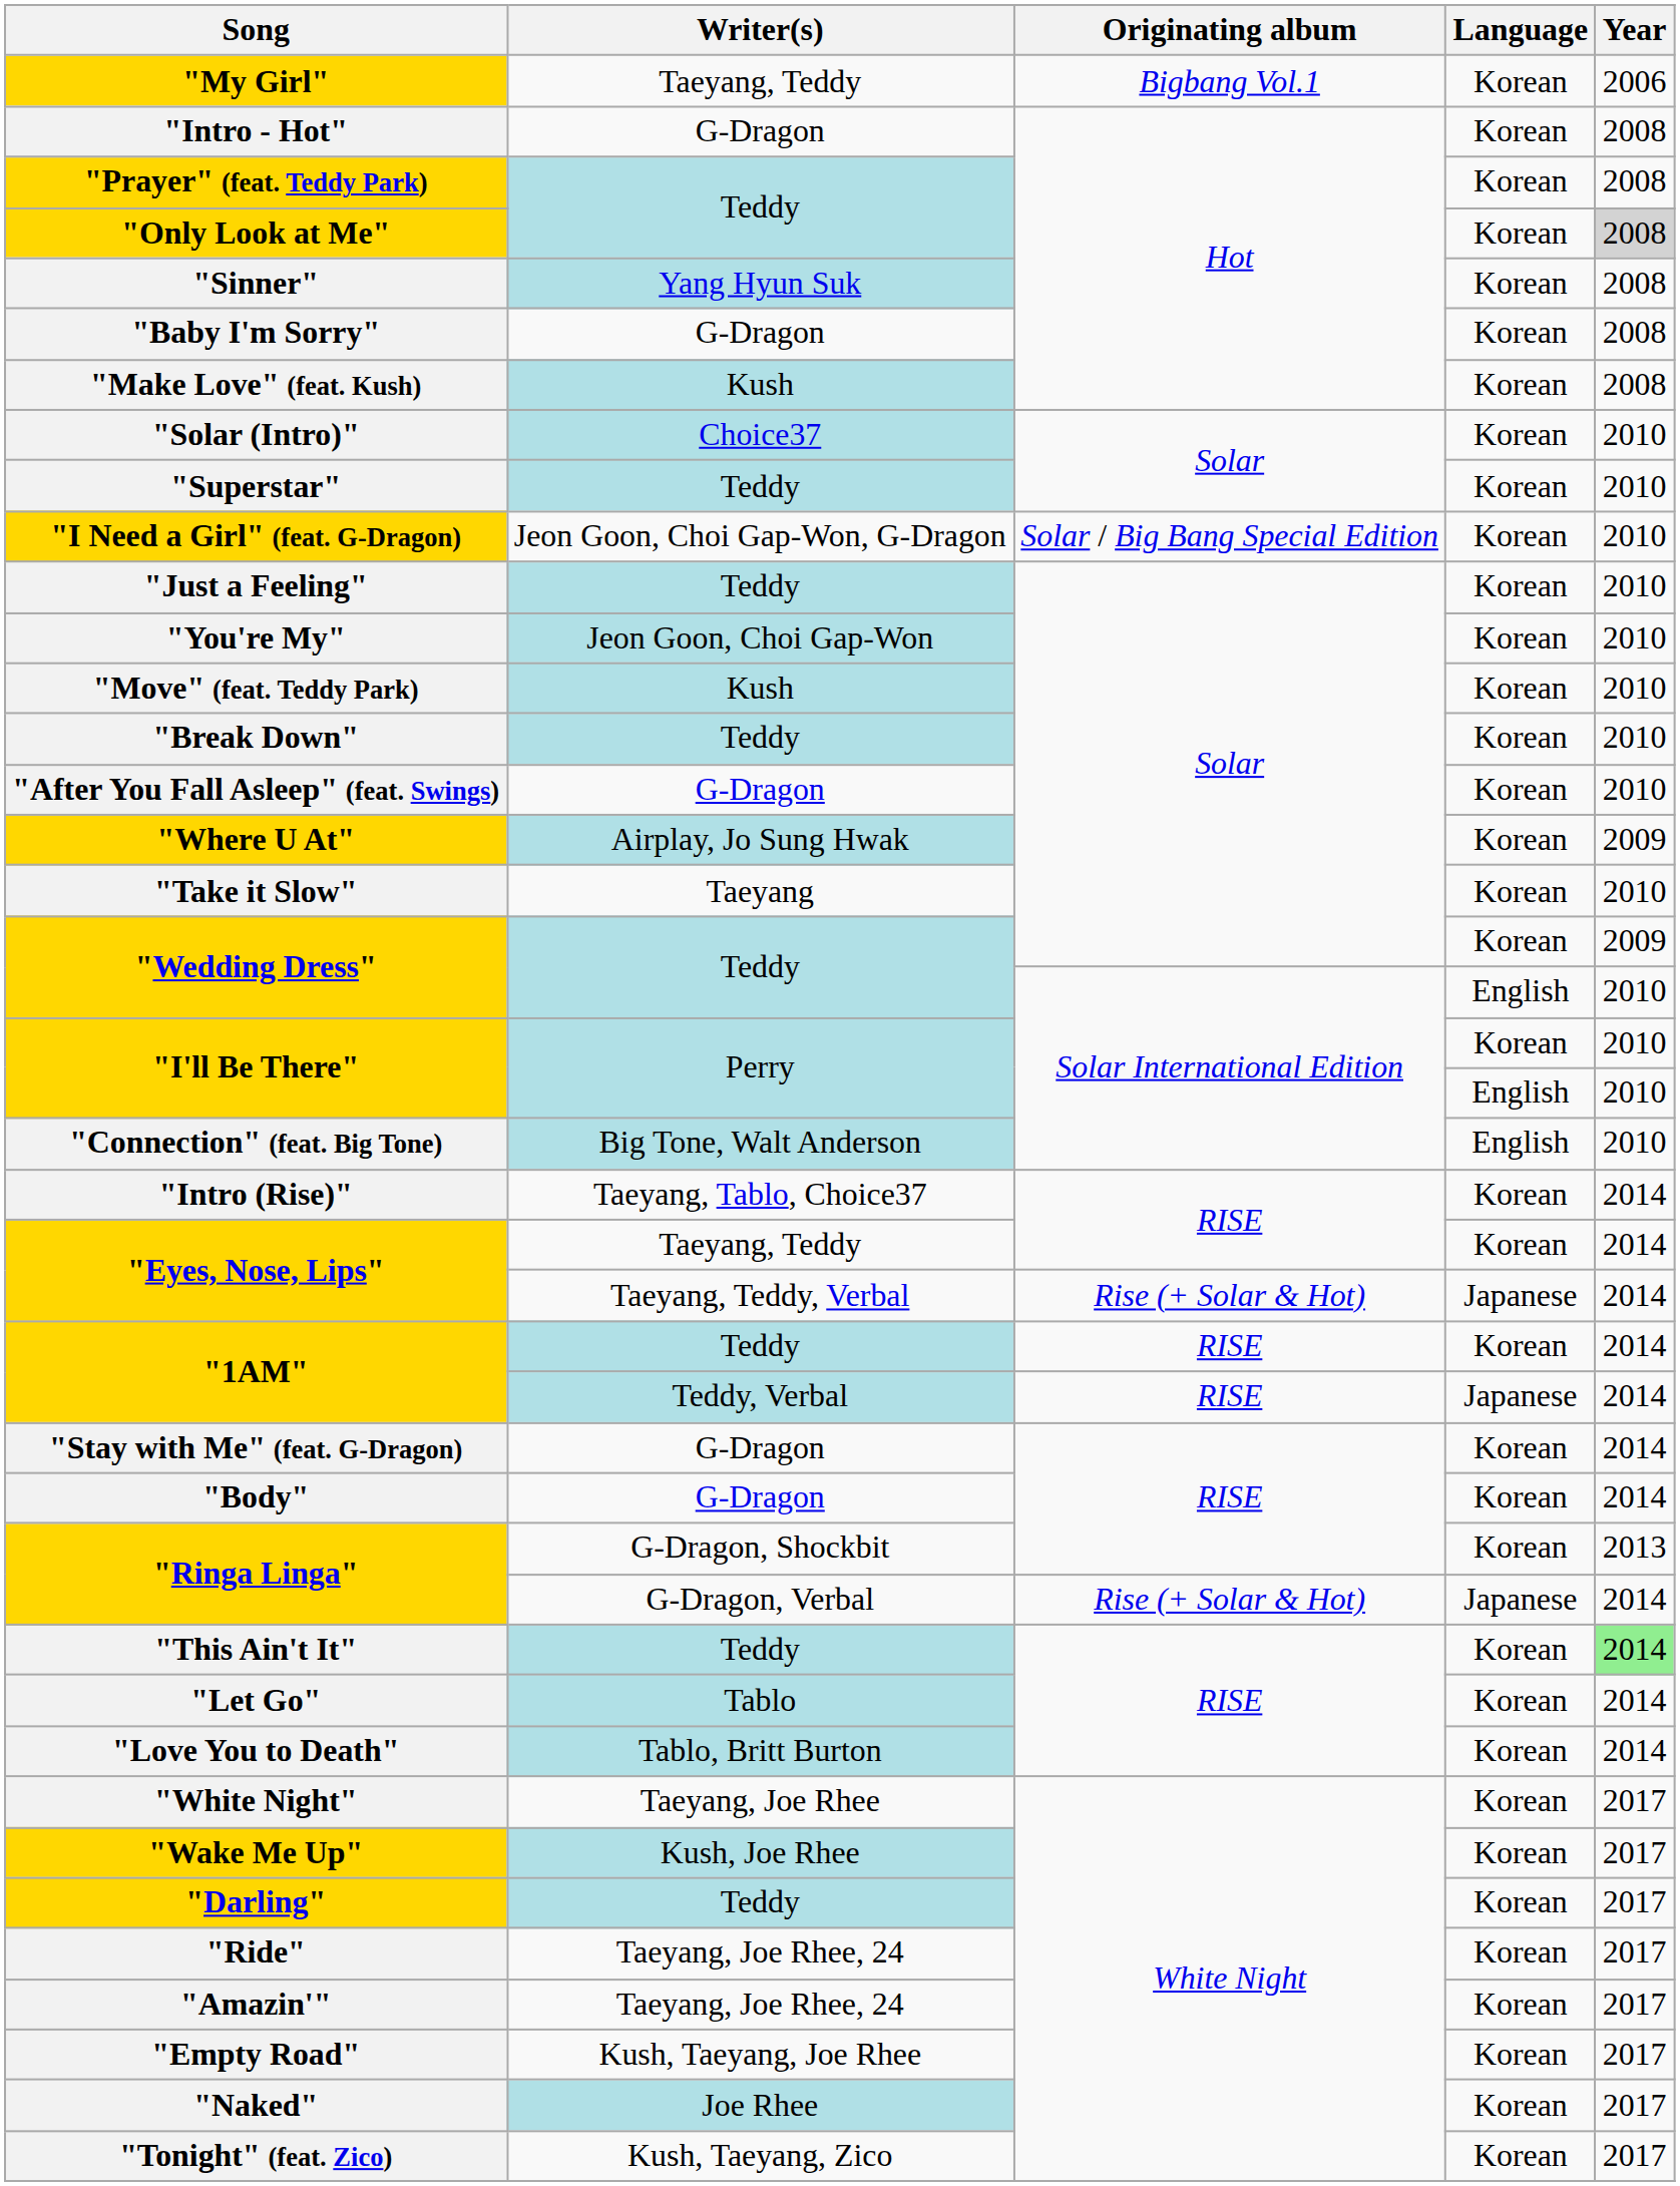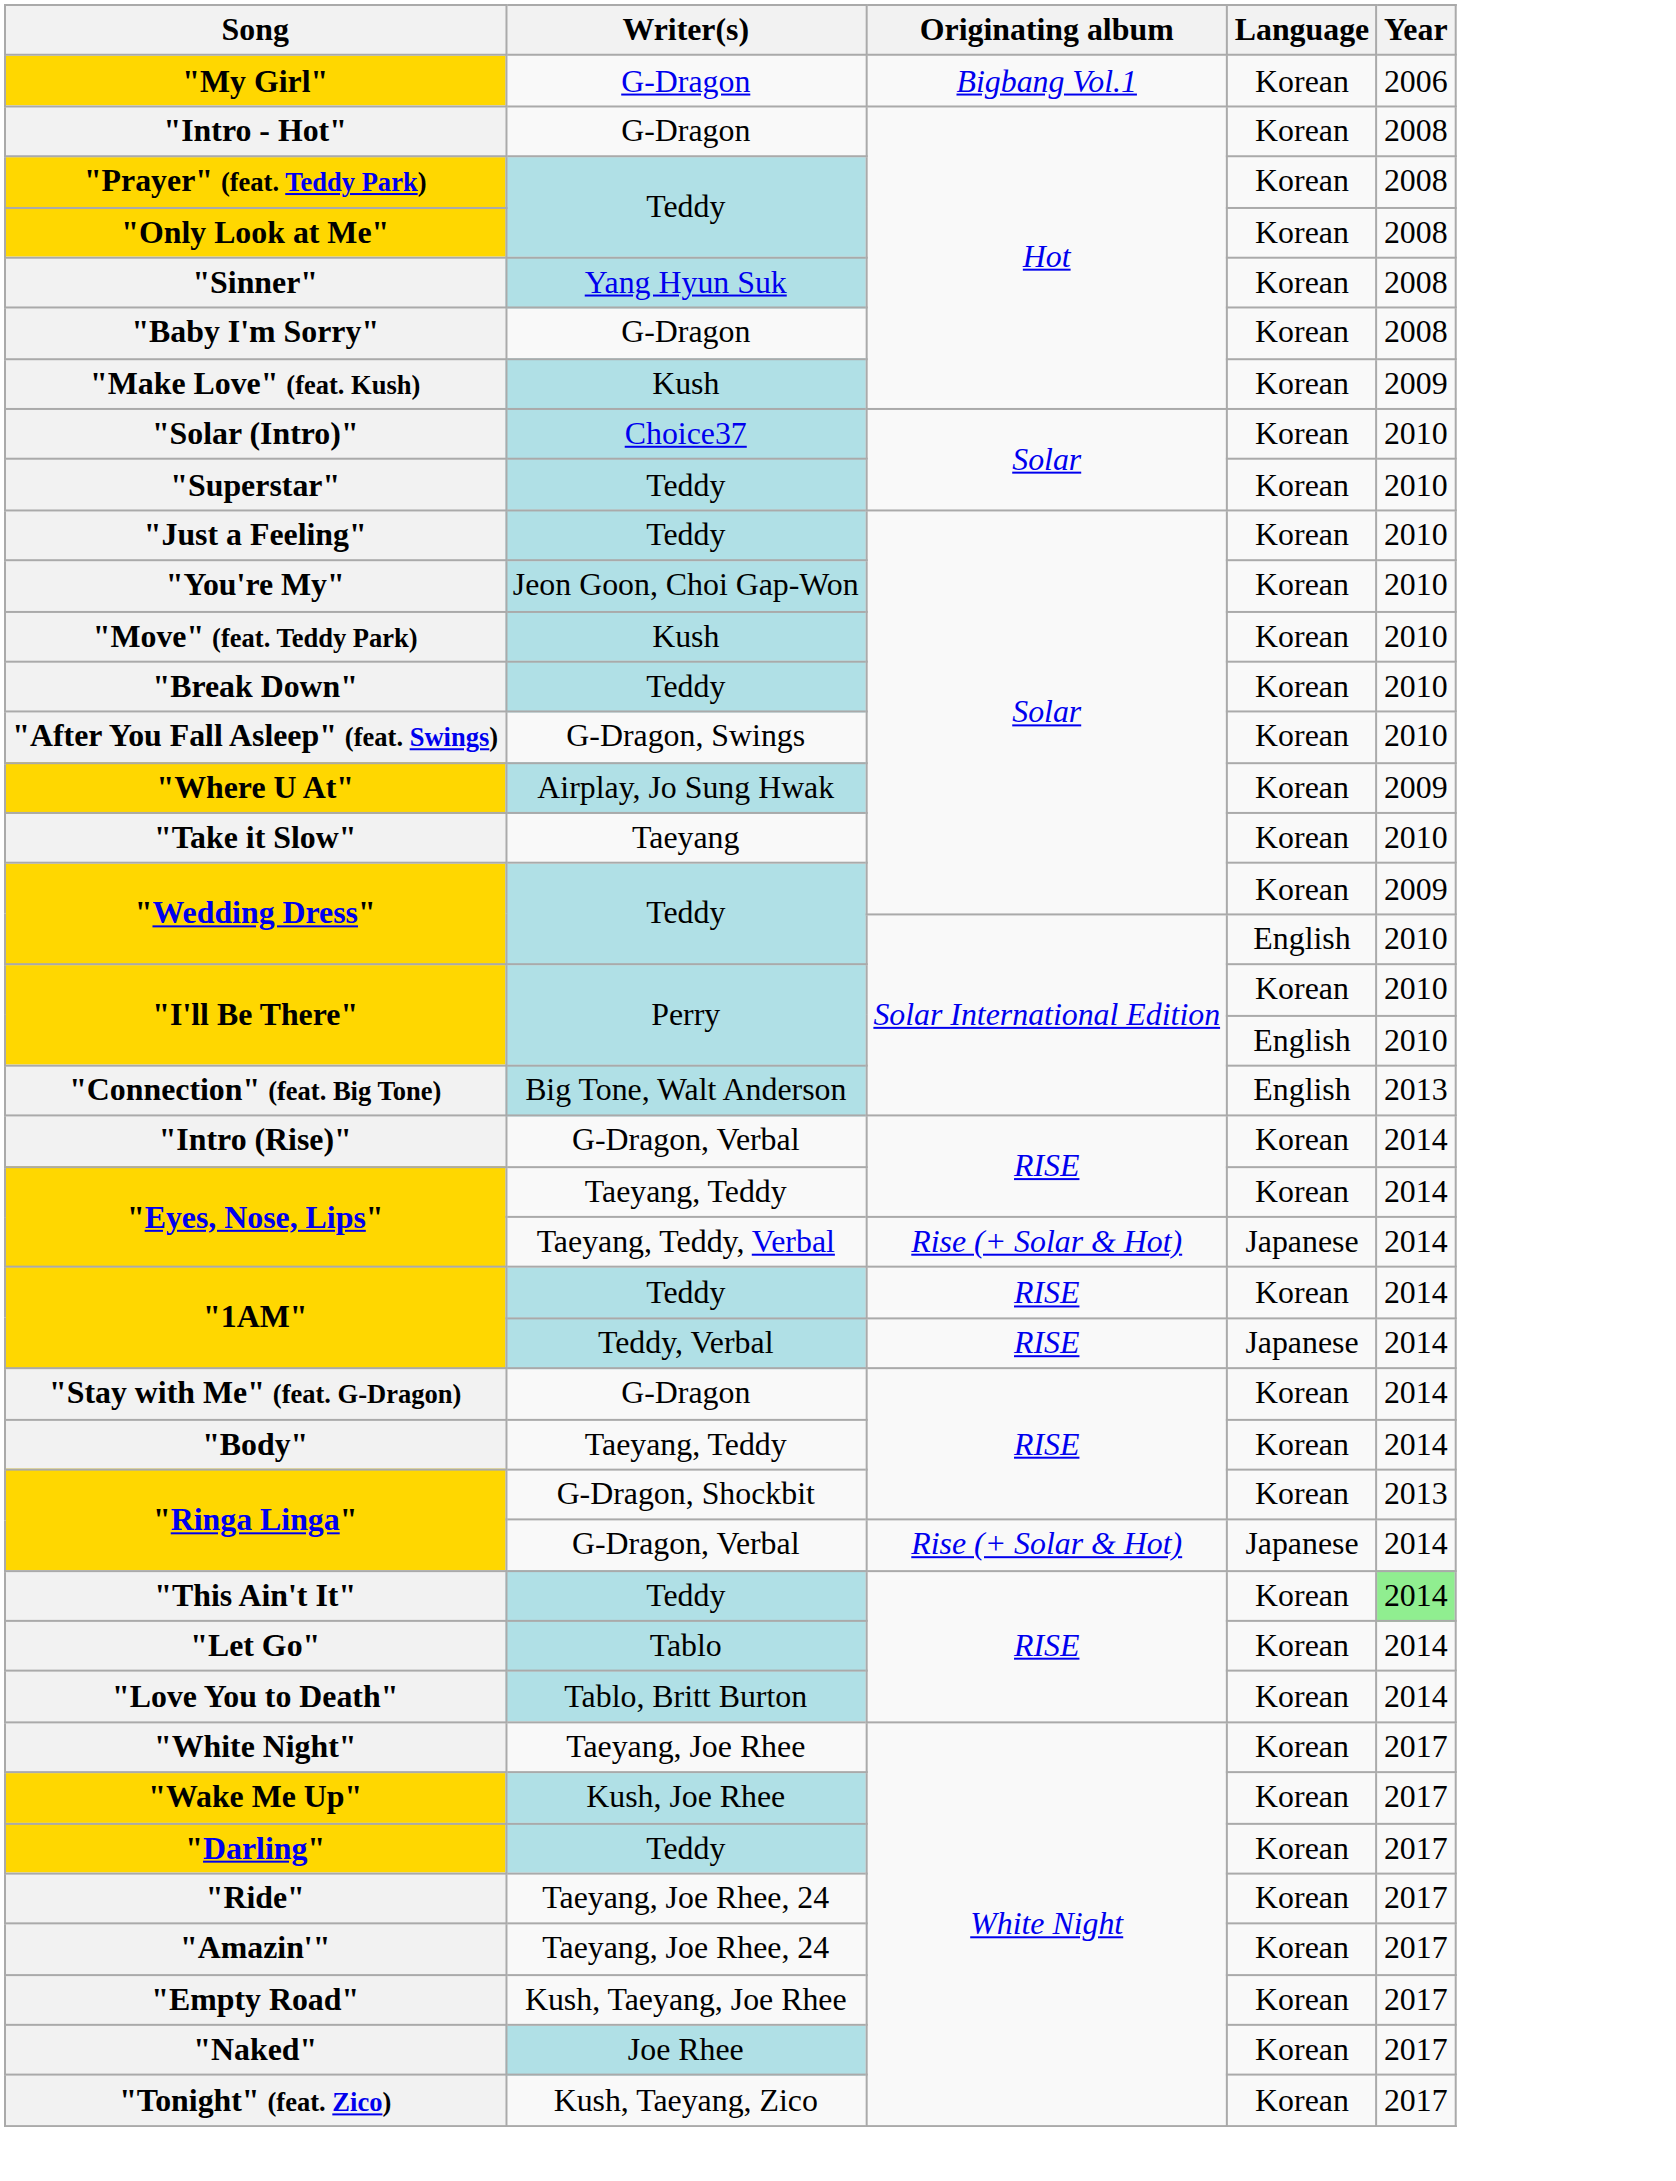"My Girl" | Writer(s): Taeyang, Teddy -> G-Dragon
"Only Look at Me" | Year: lightgrey background -> no background
"Make Love" (feat. Kush) | Year: 2008 -> 2009
- row: "I Need a Girl" (feat. G-Dragon) | Jeon Goon, Choi Gap-Won, G-Dragon | Solar / Big Bang Special Edition | Korean | 2010
"After You Fall Asleep" (feat. Swings) | Writer(s): G-Dragon -> G-Dragon, Swings
"Connection" (feat. Big Tone) | Year: 2010 -> 2013
"Intro (Rise)" | Writer(s): Taeyang, Tablo, Choice37 -> G-Dragon, Verbal
"Body" | Writer(s): G-Dragon -> Taeyang, Teddy
